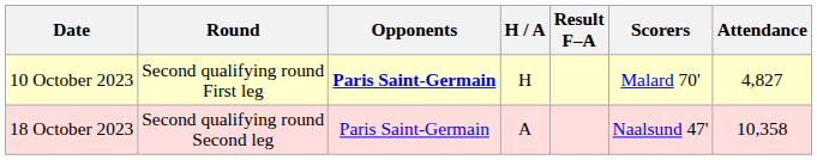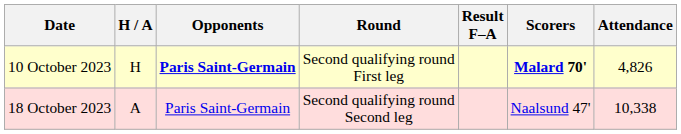columns swapped: Round <-> H / A
10 October 2023 | Scorers: normal -> bold
10 October 2023 | Attendance: 4,827 -> 4,826
18 October 2023 | Attendance: 10,358 -> 10,338
